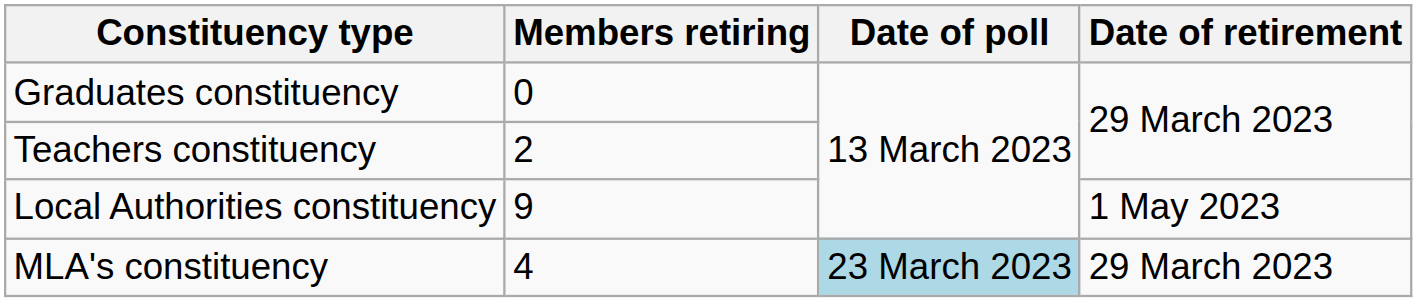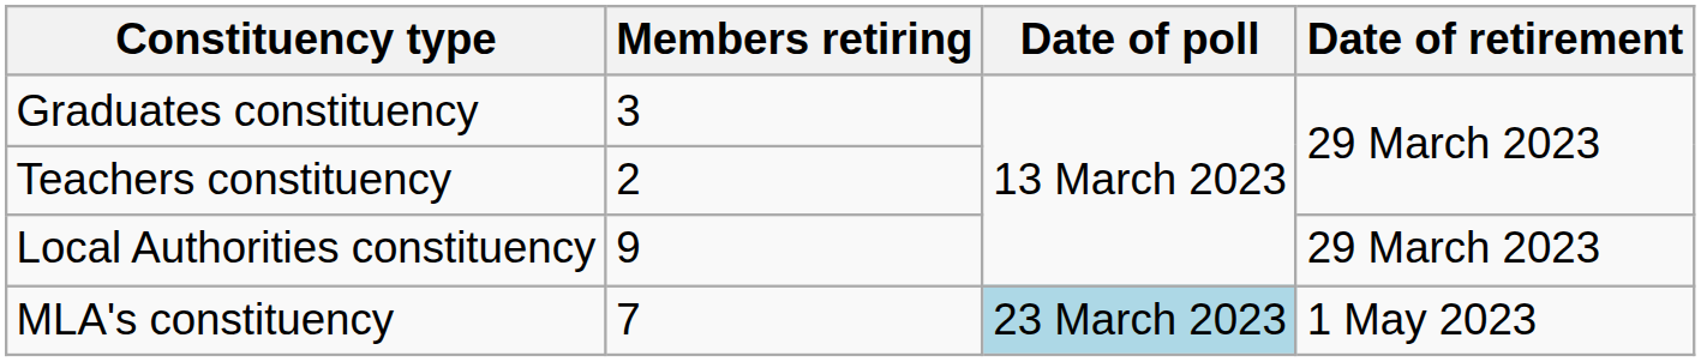Graduates constituency | Members retiring: 0 -> 3
Local Authorities constituency | Date of retirement: 1 May 2023 -> 29 March 2023
MLA's constituency | Members retiring: 4 -> 7
MLA's constituency | Date of retirement: 29 March 2023 -> 1 May 2023
